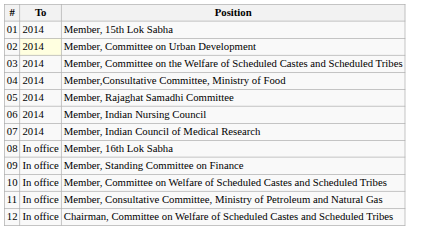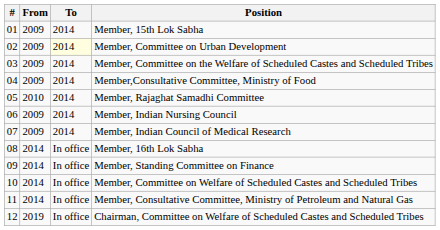+ column: From | 2009 | 2009 | 2009 | 2009 | 2010 | 2009 | 2009 | 2014 | 2014 | 2014 | 2014 | 2019
